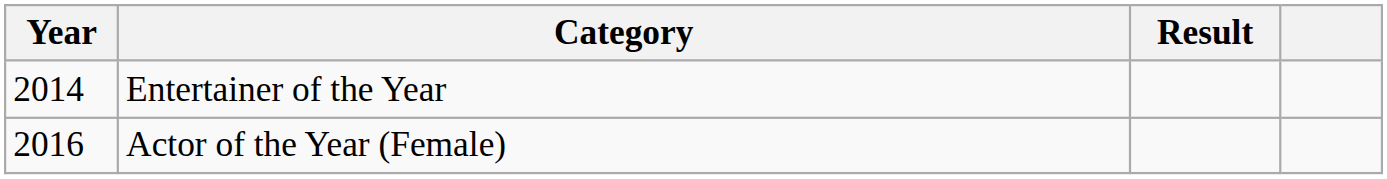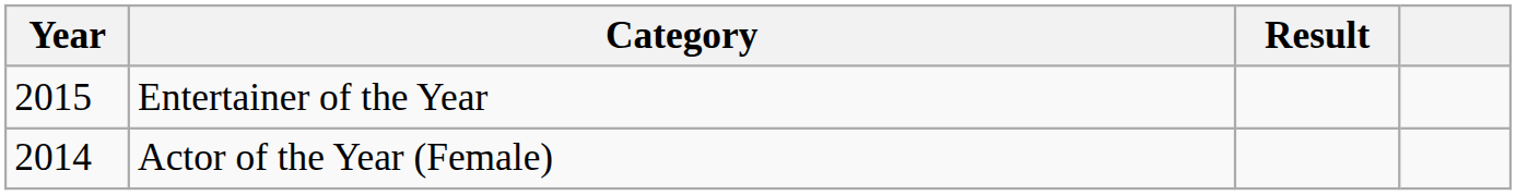Entertainer of the Year | Year: 2014 -> 2015
Actor of the Year (Female) | Year: 2016 -> 2014
